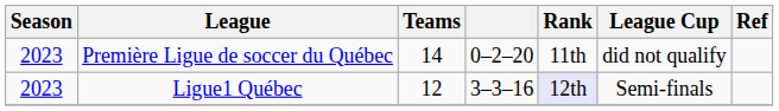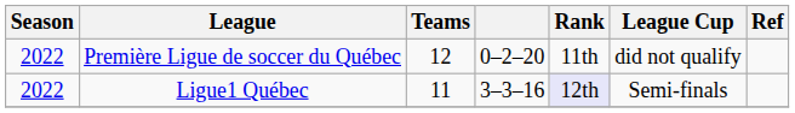Première Ligue de soccer du Québec | Season: 2023 -> 2022
Première Ligue de soccer du Québec | Teams: 14 -> 12
Ligue1 Québec | Season: 2023 -> 2022
Ligue1 Québec | Teams: 12 -> 11
